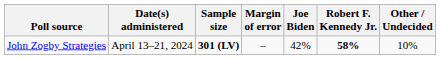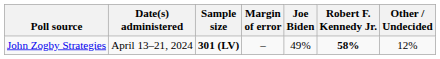John Zogby Strategies | Joe Biden: 42% -> 49%
John Zogby Strategies | Other / Undecided: 10% -> 12%
